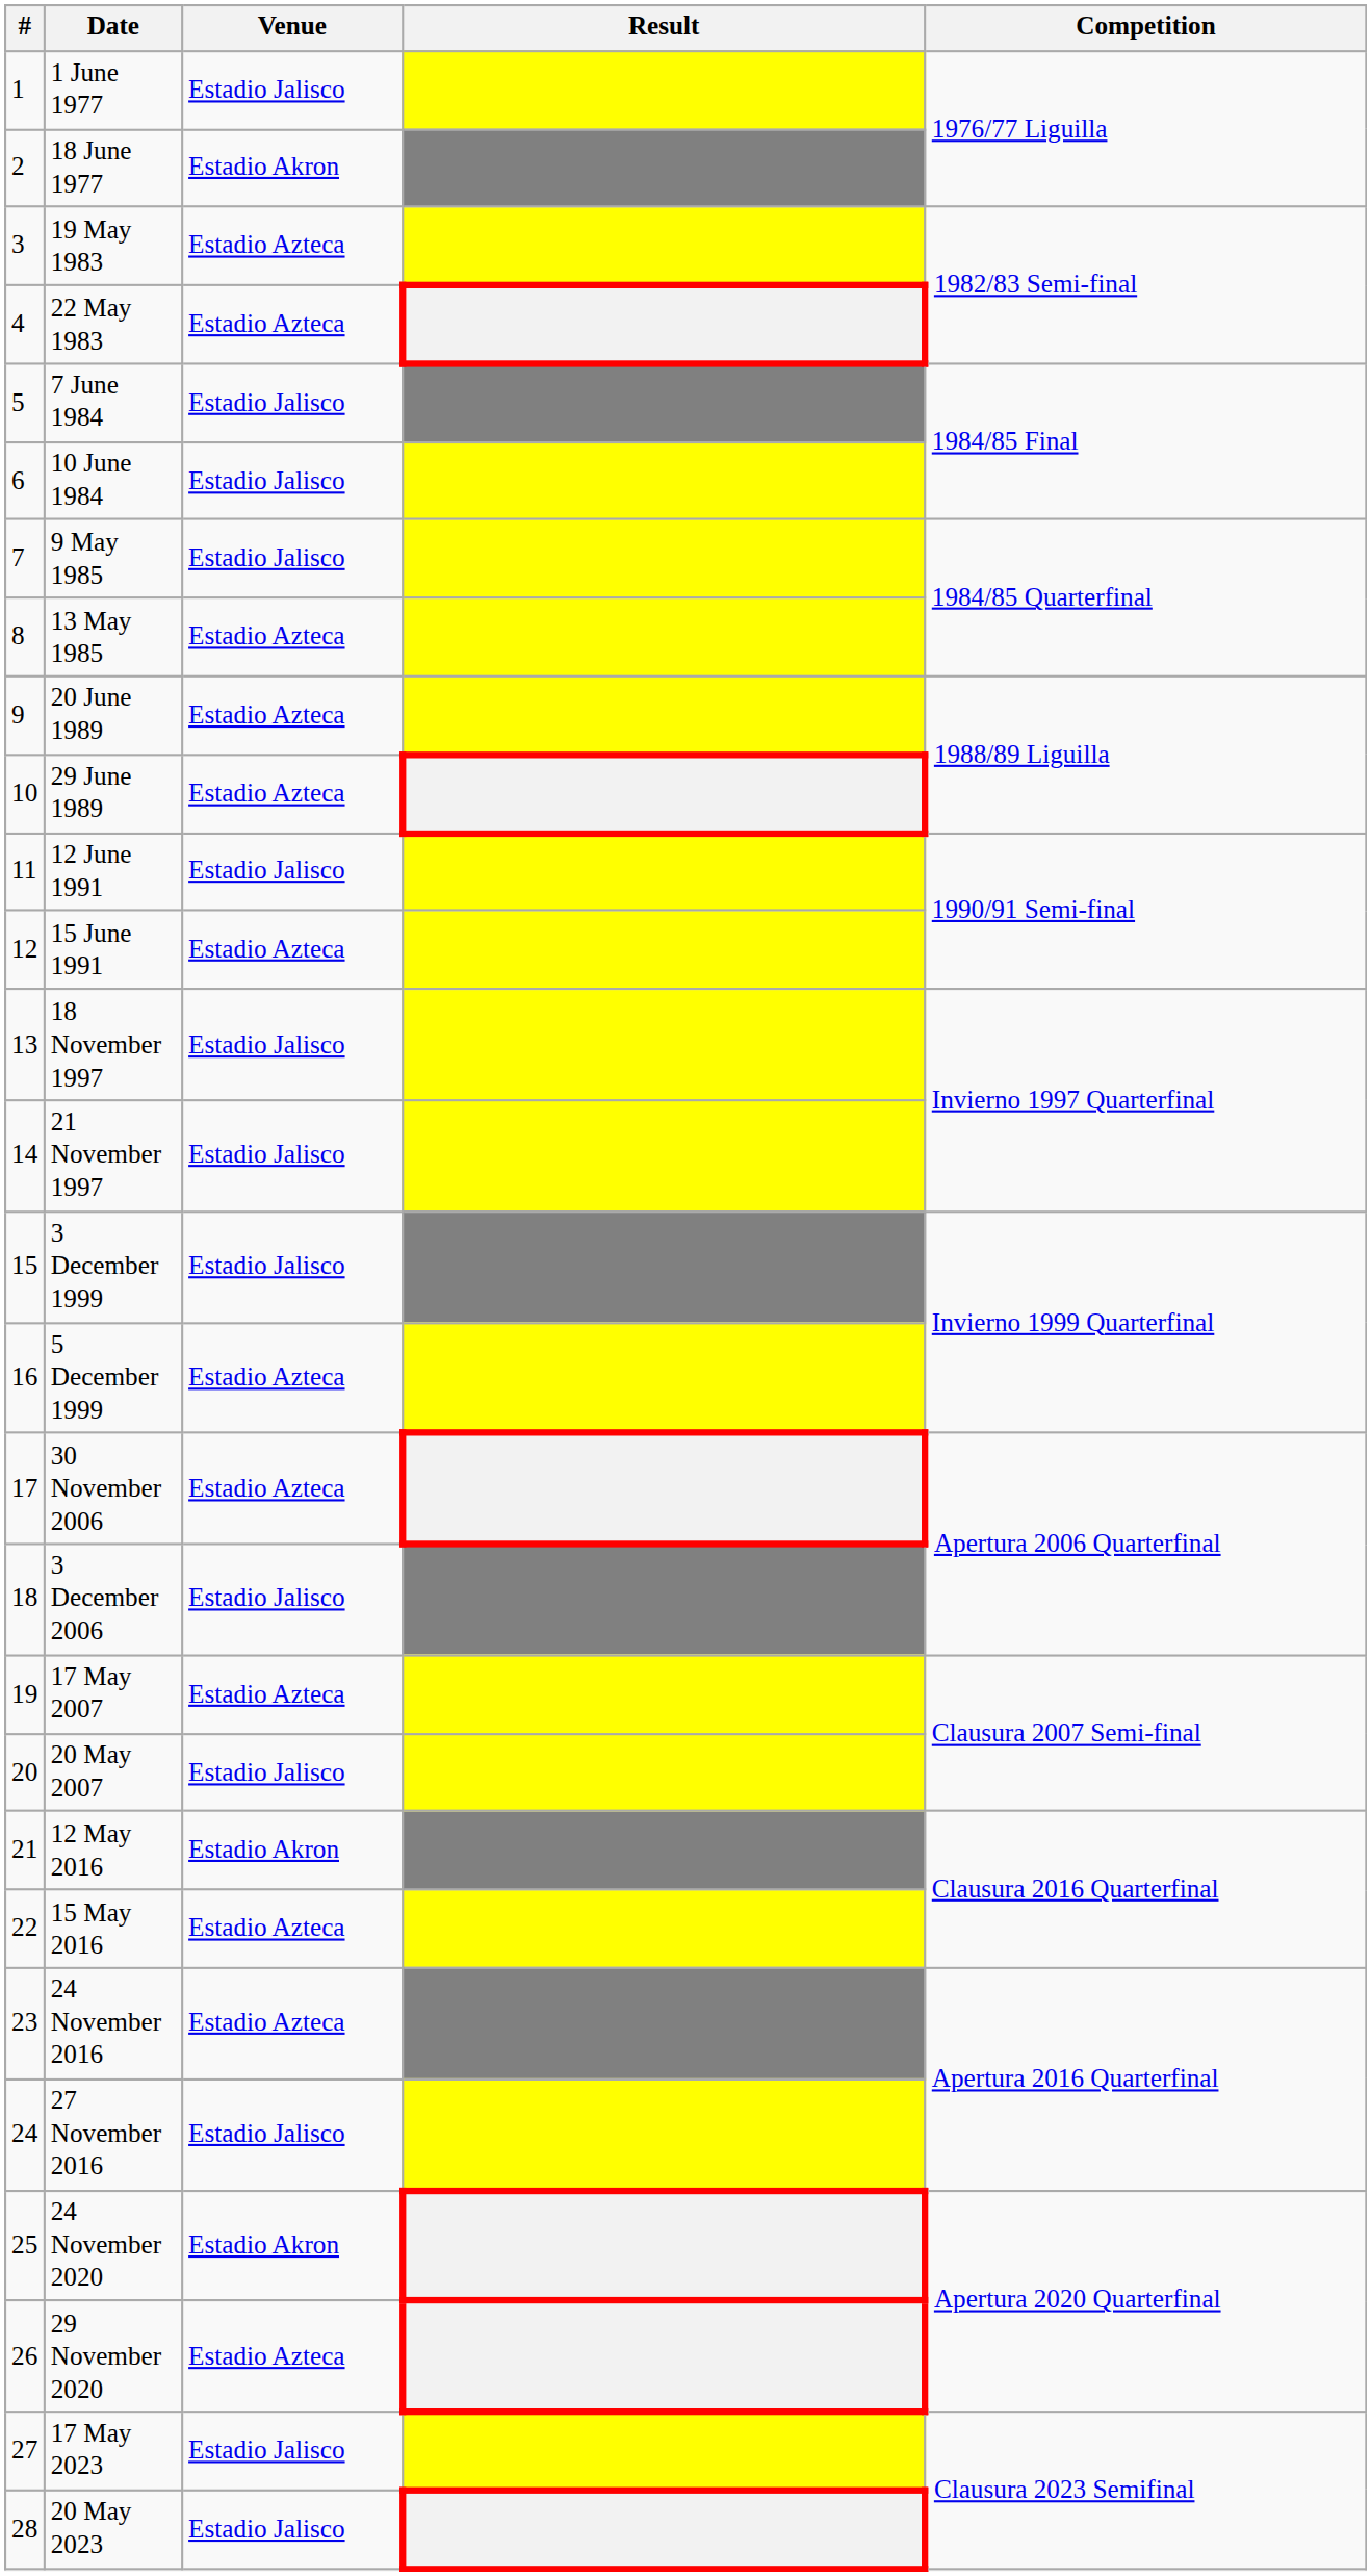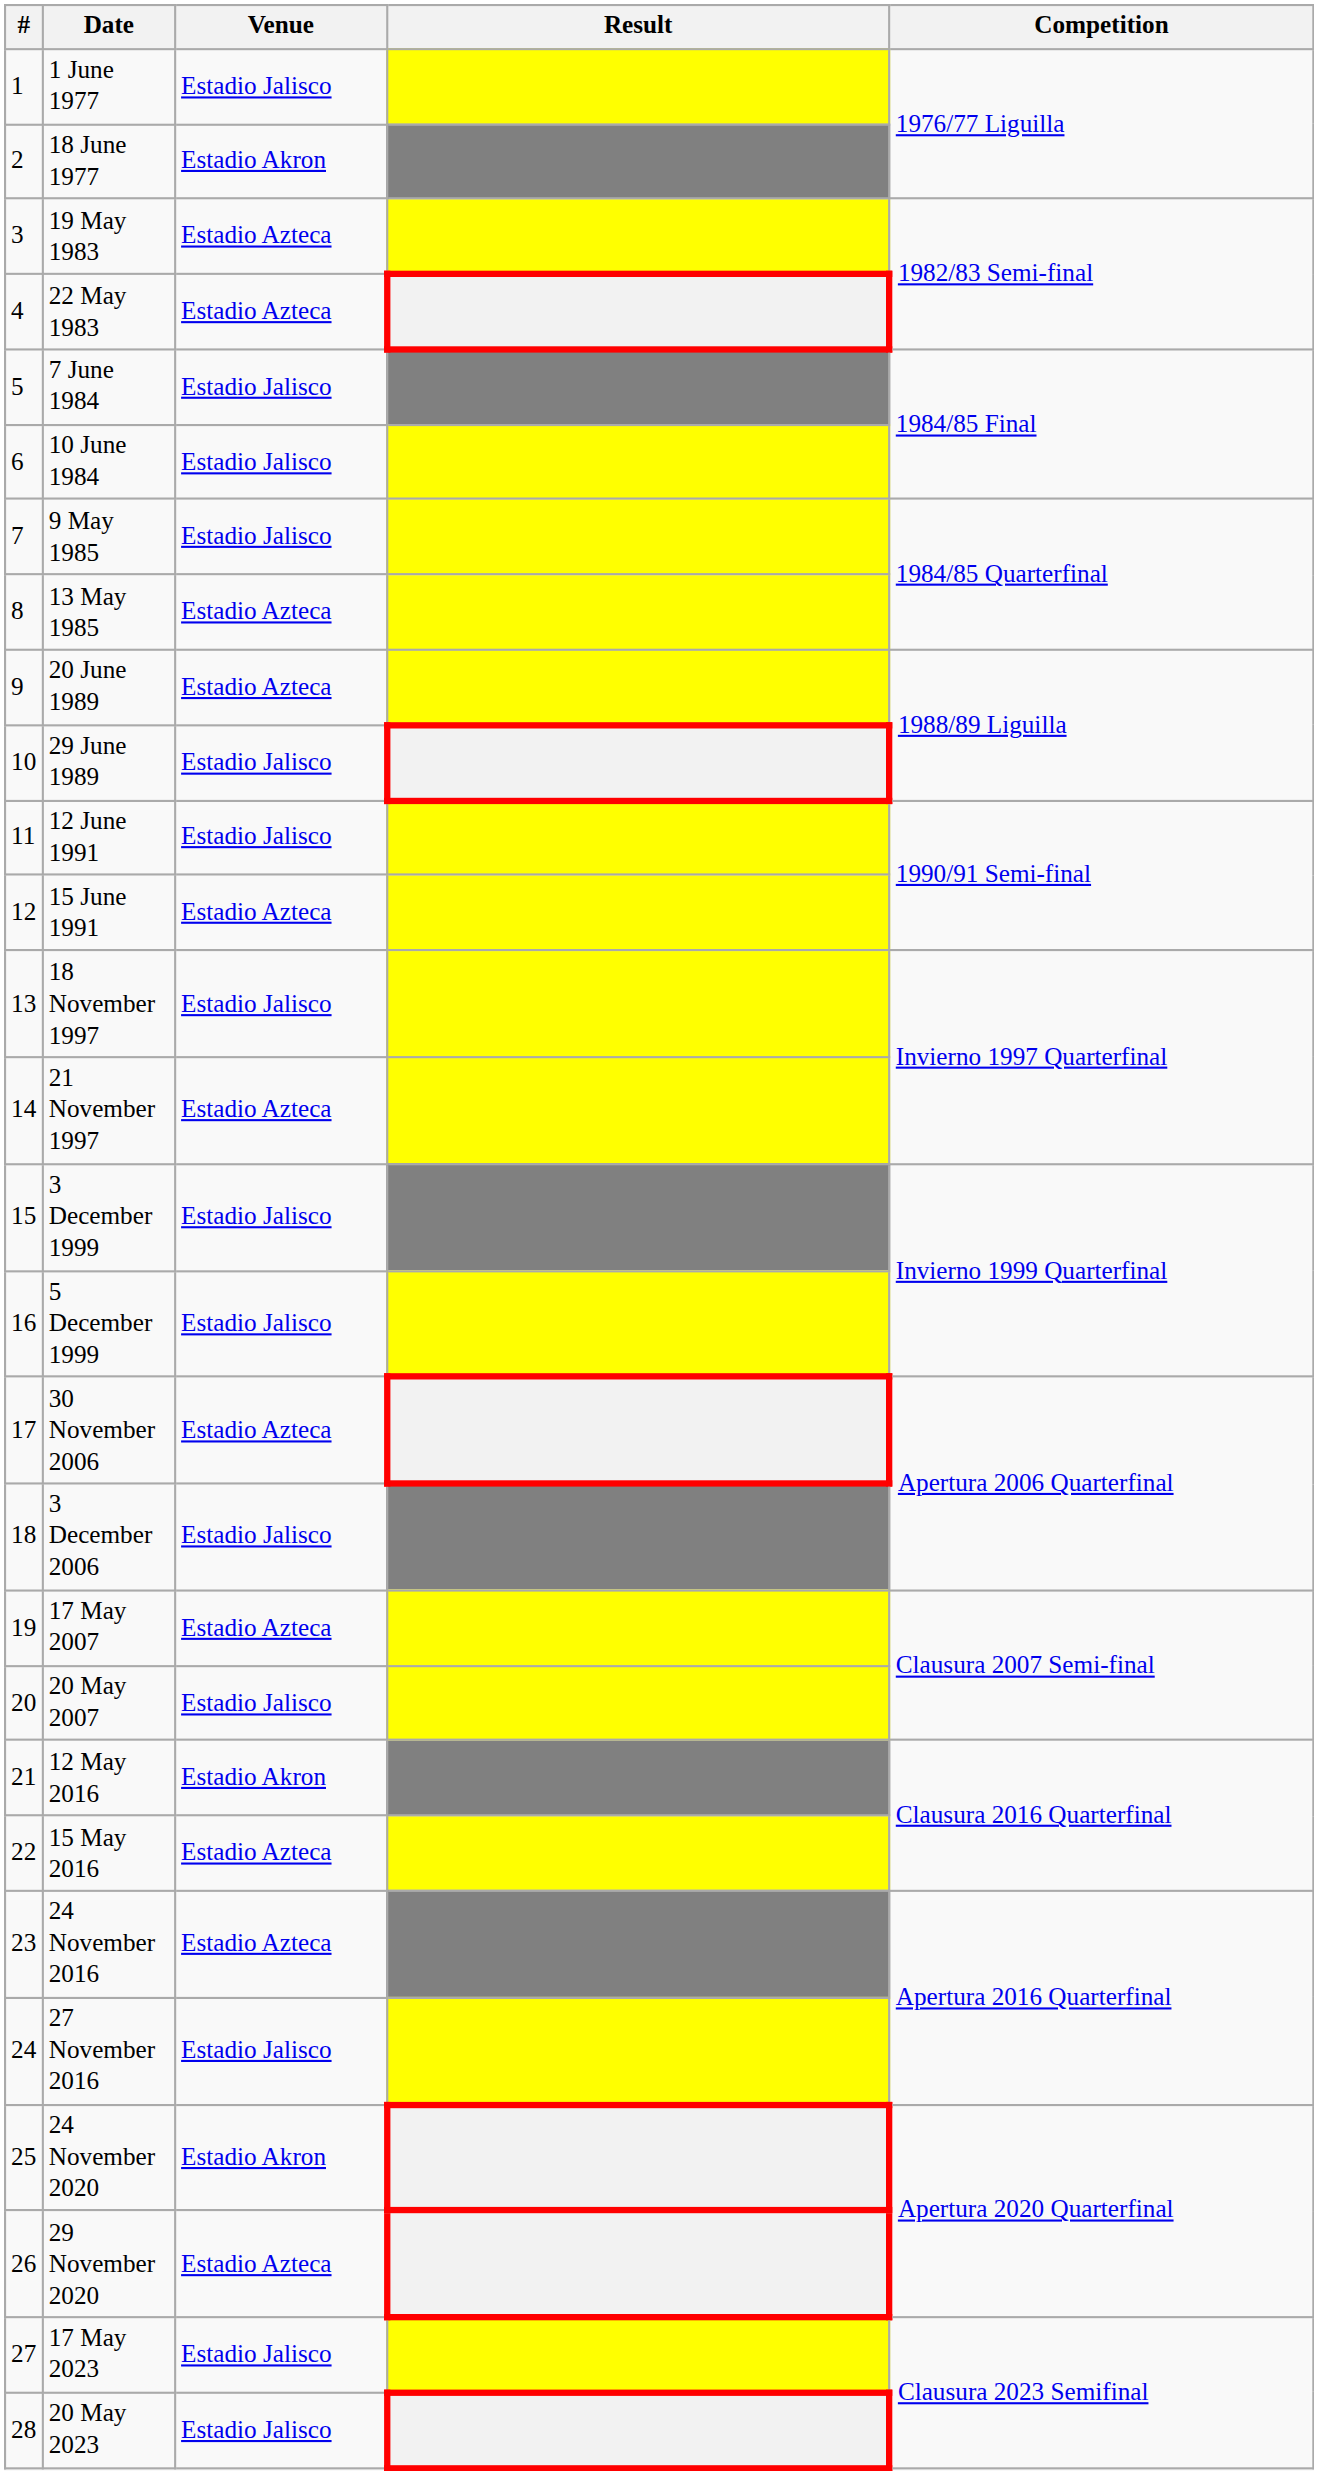29 June 1989 | Venue: Estadio Azteca -> Estadio Jalisco
21 November 1997 | Venue: Estadio Jalisco -> Estadio Azteca
5 December 1999 | Venue: Estadio Azteca -> Estadio Jalisco
